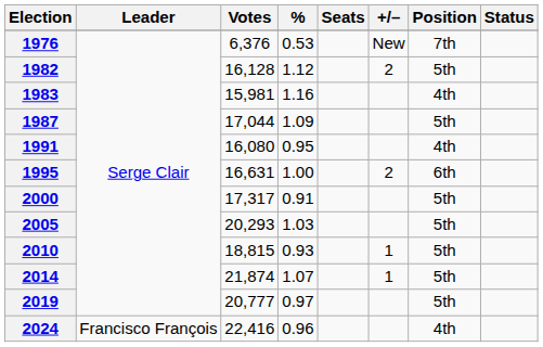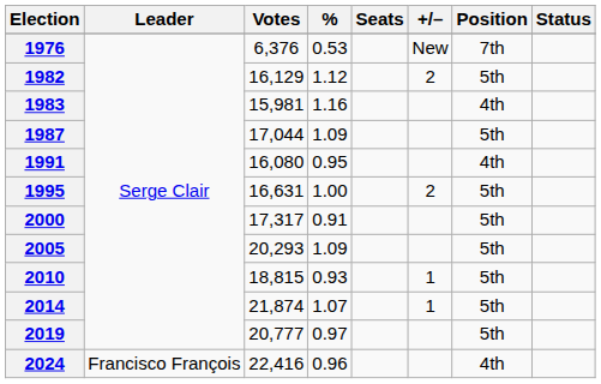1982 | Votes: 16,128 -> 16,129
1995 | Position: 6th -> 5th
2005 | %: 1.03 -> 1.09
